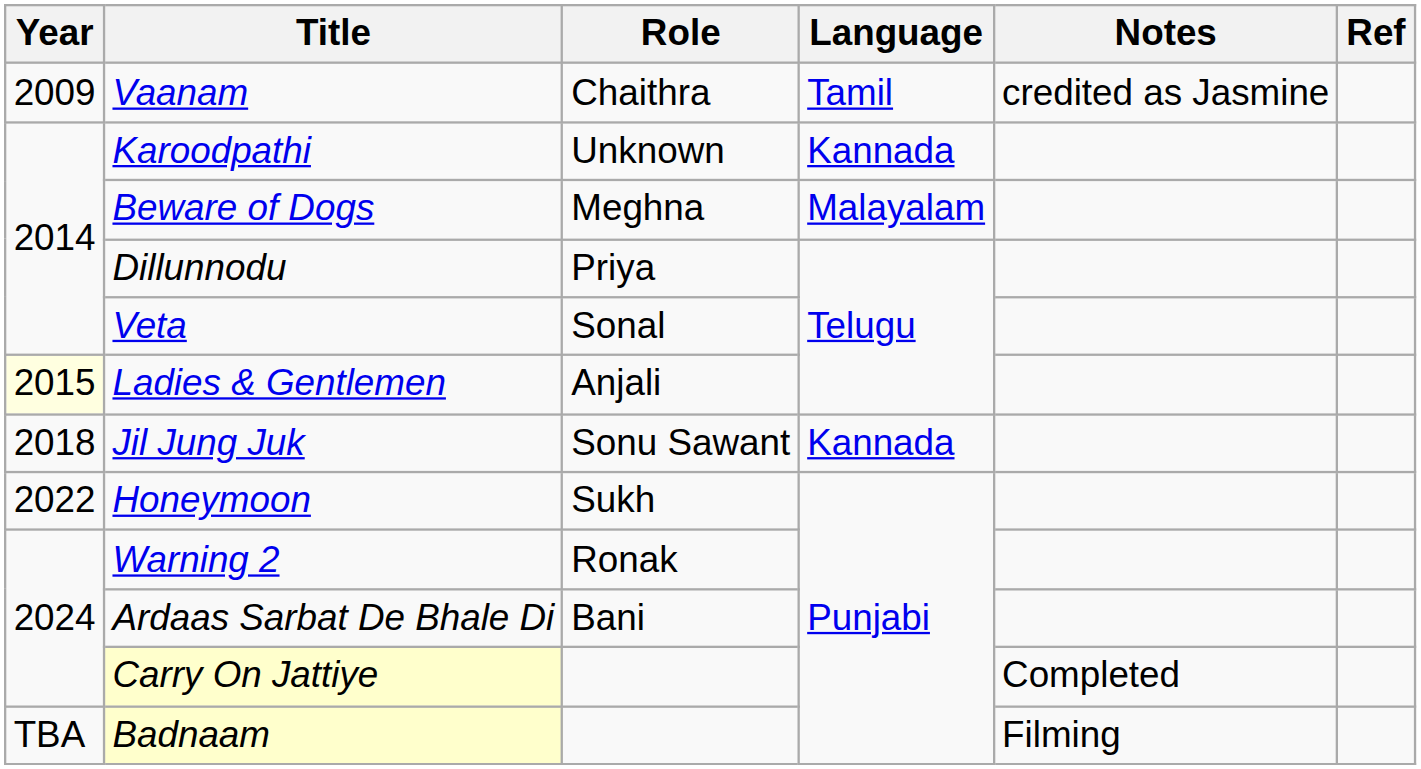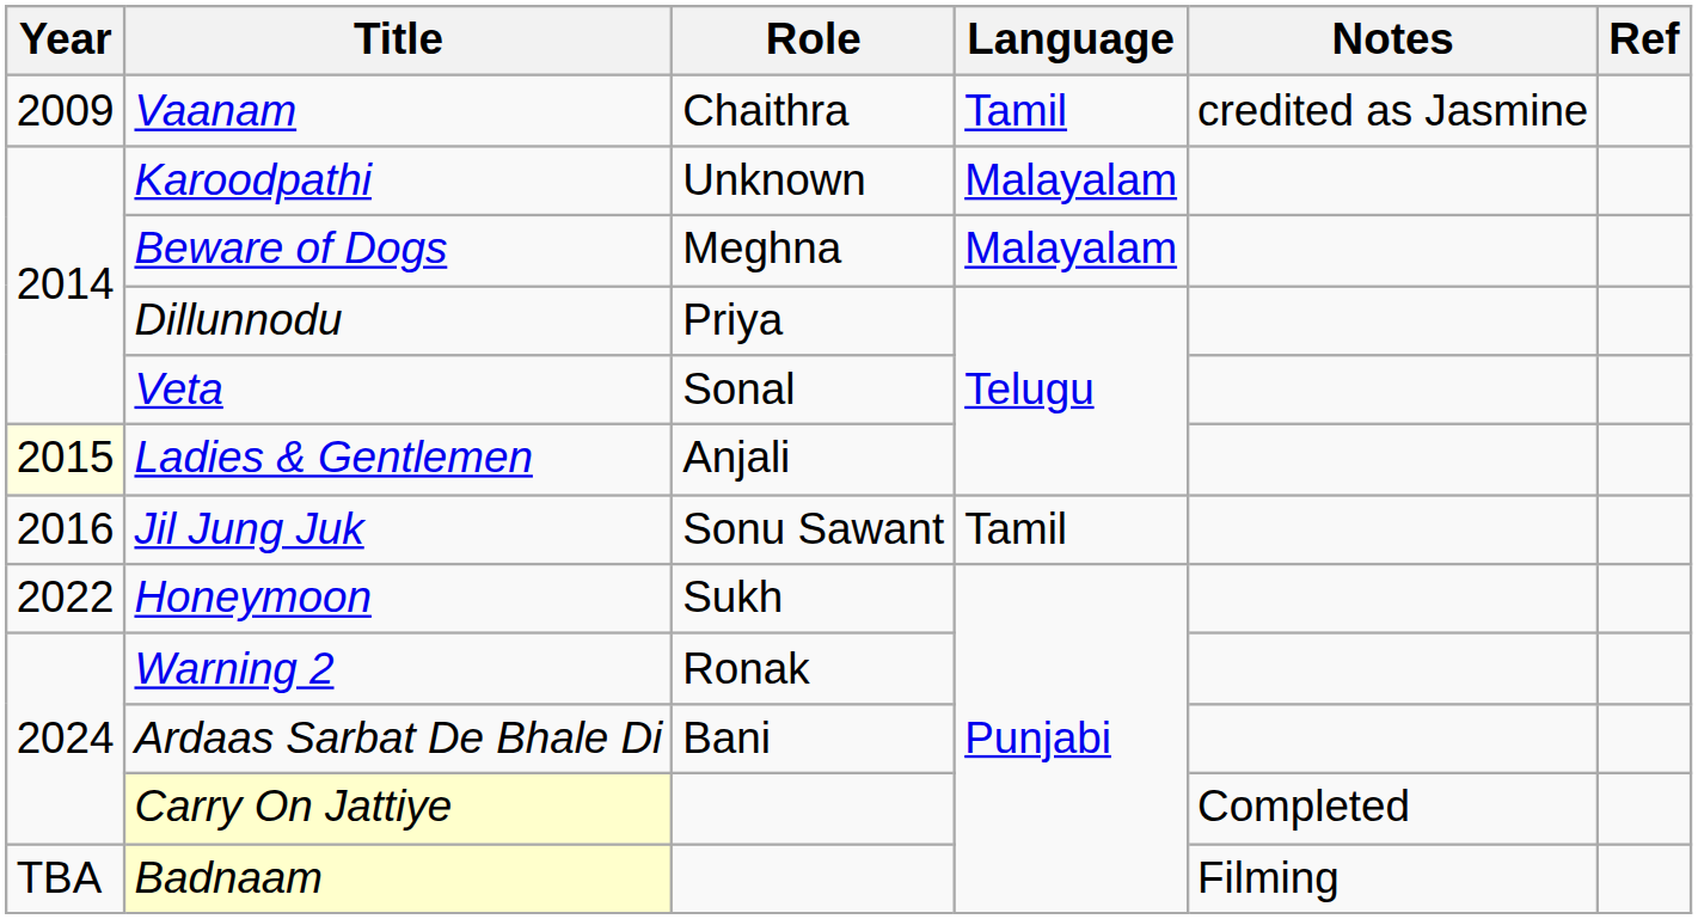Karoodpathi | Language: Kannada -> Malayalam
Jil Jung Juk | Year: 2018 -> 2016
Jil Jung Juk | Language: Kannada -> Tamil
